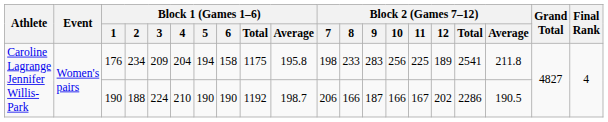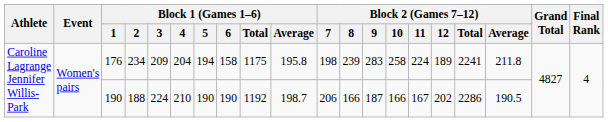176 | Block 2 (Games 7–12) / 8: 233 -> 239
176 | Block 2 (Games 7–12) / 10: 256 -> 258
176 | Block 2 (Games 7–12) / 11: 225 -> 224
176 | Block 2 (Games 7–12) / Total: 2541 -> 2241
